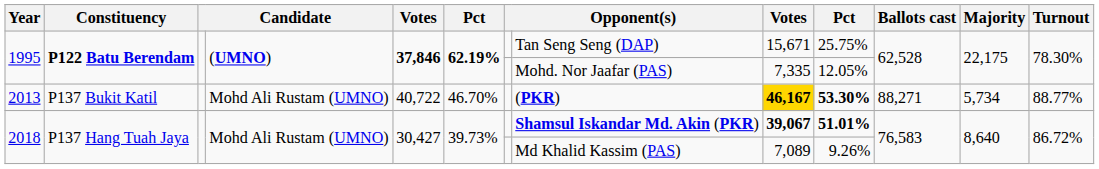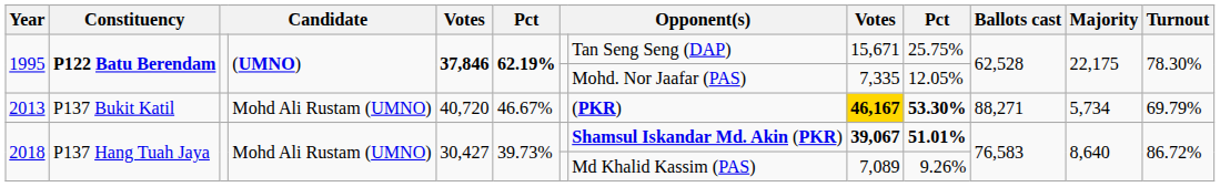2013 | column 5: 40,722 -> 40,720
2013 | column 6: 46.70% -> 46.67%
2013 | Turnout: 88.77% -> 69.79%
